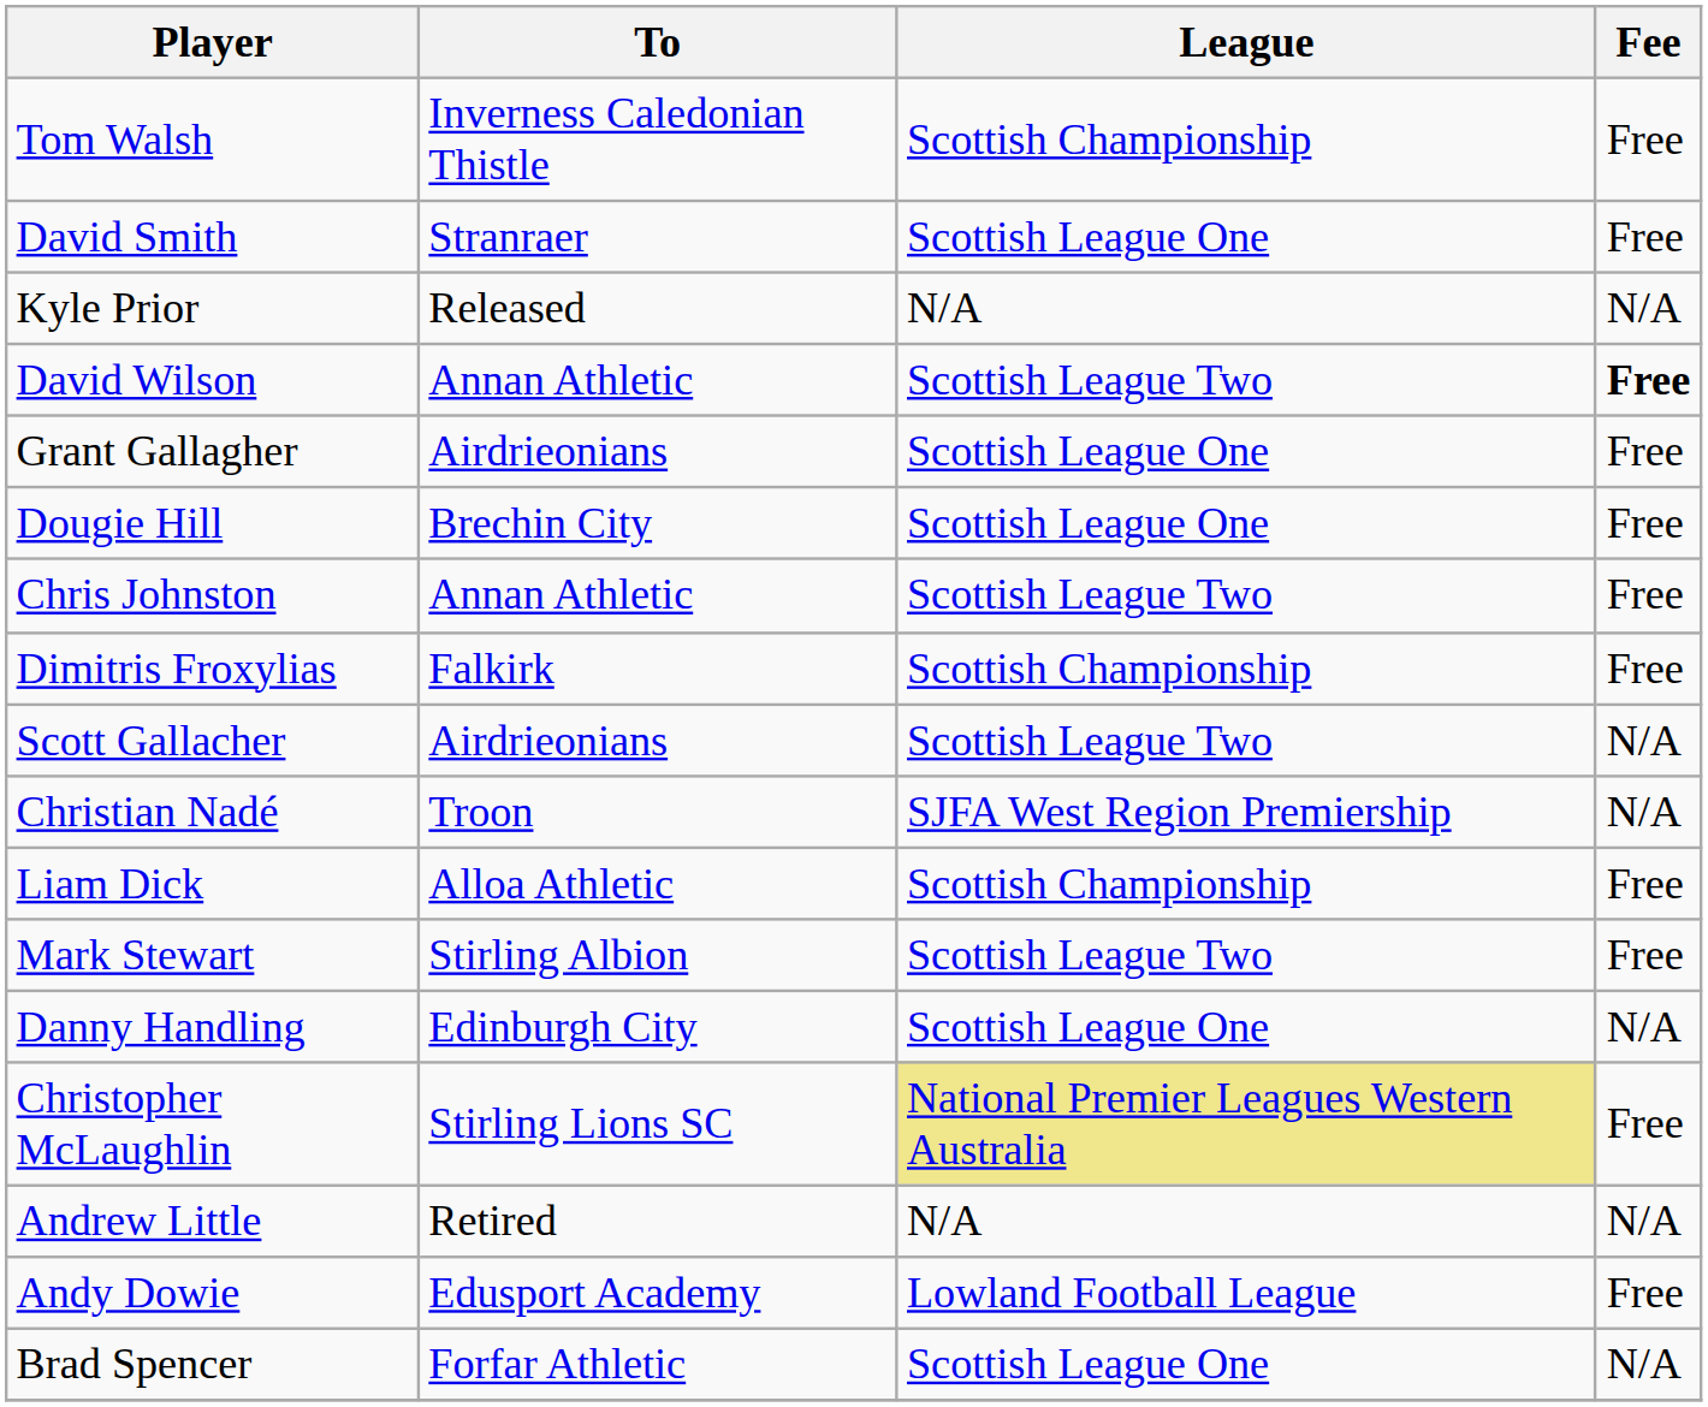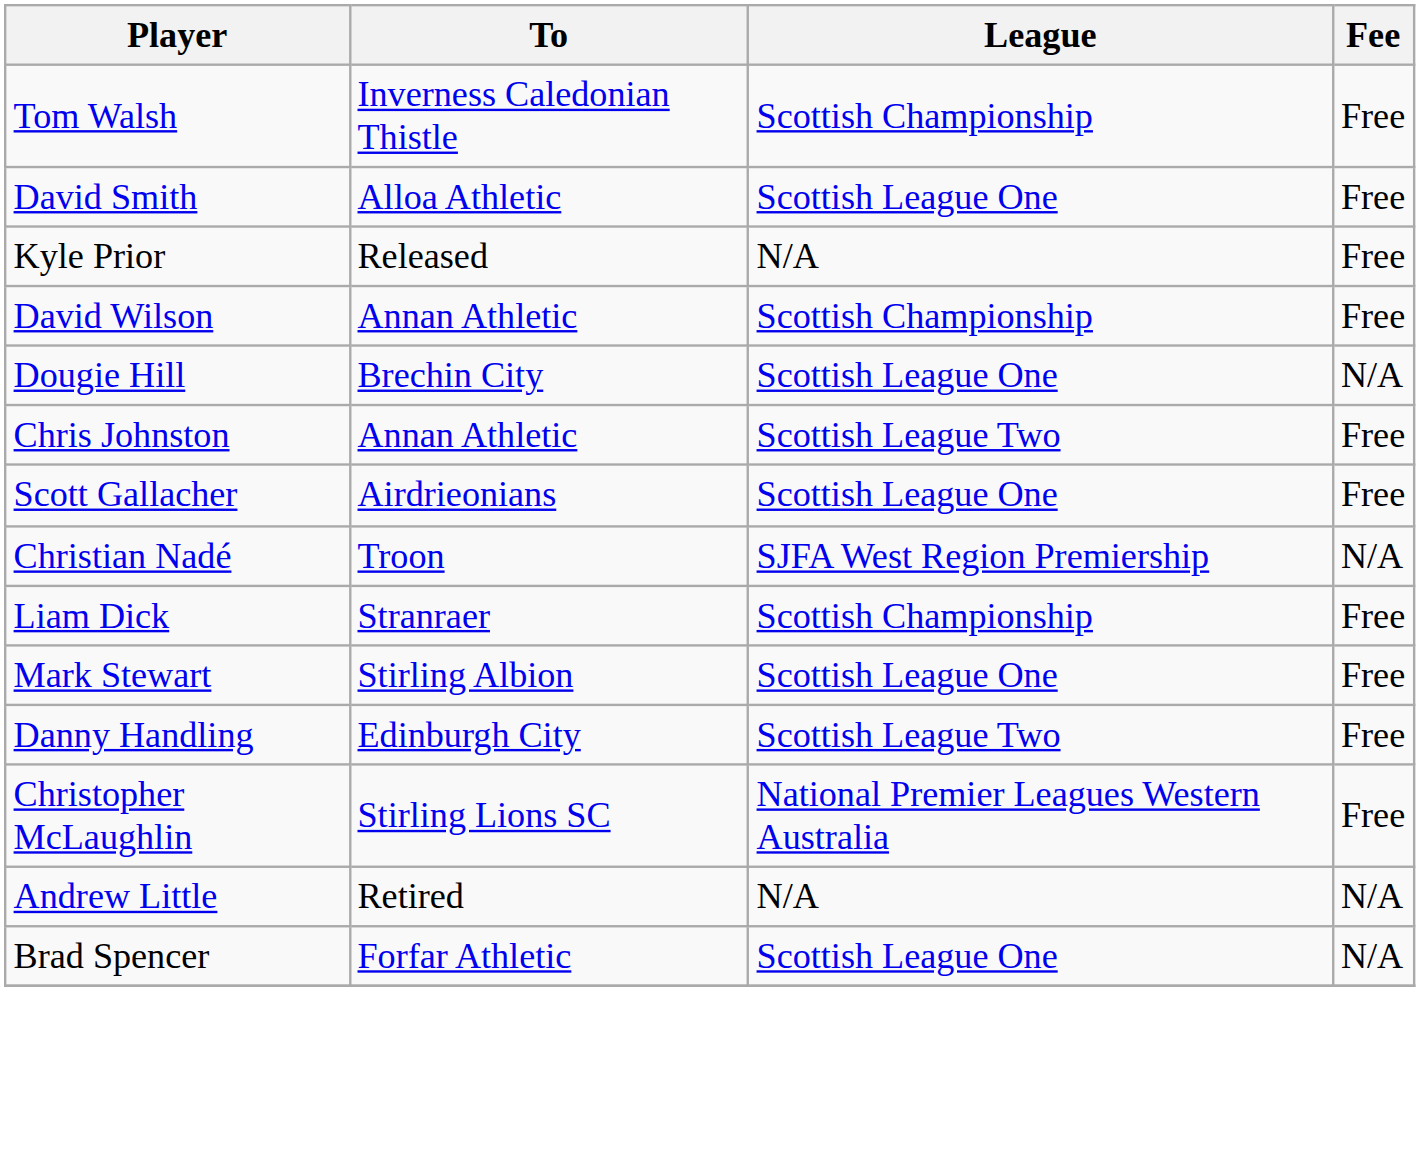David Smith | To: Stranraer -> Alloa Athletic
Kyle Prior | Fee: N/A -> Free
David Wilson | League: Scottish League Two -> Scottish Championship
David Wilson | Fee: bold -> normal
- row: Grant Gallagher | Airdrieonians | Scottish League One | Free
Dougie Hill | Fee: Free -> N/A
- row: Dimitris Froxylias | Falkirk | Scottish Championship | Free
Scott Gallacher | League: Scottish League Two -> Scottish League One
Scott Gallacher | Fee: N/A -> Free
Liam Dick | To: Alloa Athletic -> Stranraer
Mark Stewart | League: Scottish League Two -> Scottish League One
Danny Handling | League: Scottish League One -> Scottish League Two
Danny Handling | Fee: N/A -> Free
Christopher McLaughlin | League: khaki background -> no background
- row: Andy Dowie | Edusport Academy | Lowland Football League | Free
